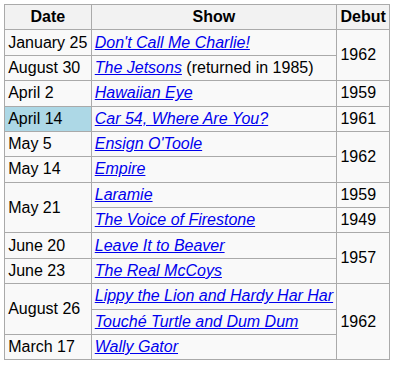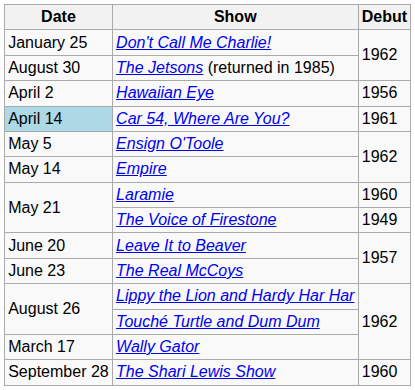Hawaiian Eye | Debut: 1959 -> 1956
Laramie | Debut: 1959 -> 1960
+ row: September 28 | The Shari Lewis Show | 1960
